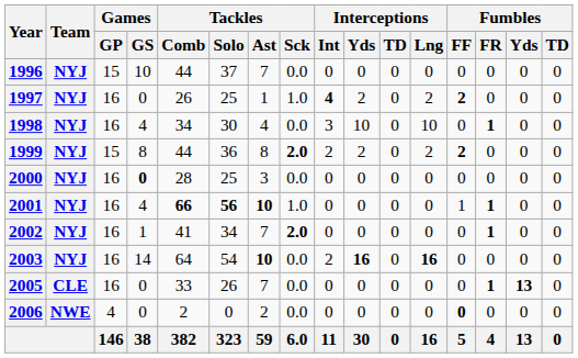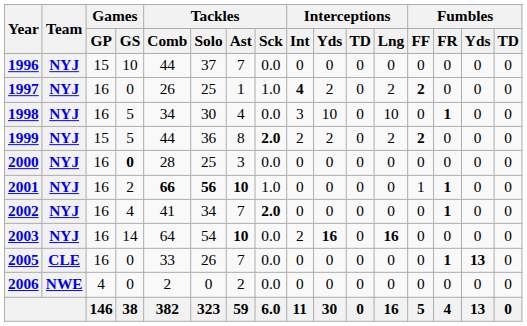1998 | Games / GS: 4 -> 5
1999 | Games / GS: 8 -> 5
2001 | Games / GS: 4 -> 2
2002 | Games / GS: 1 -> 4
2006 | Fumbles / FF: bold -> normal
